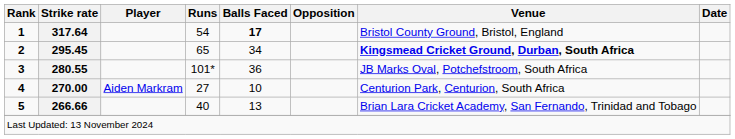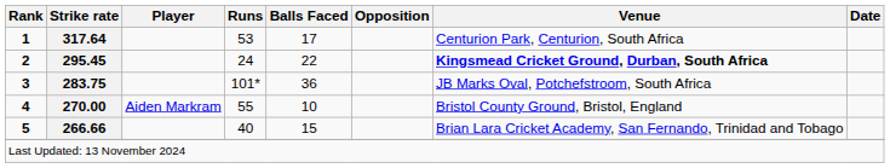1 | Runs: 54 -> 53
1 | Balls Faced: bold -> normal
1 | Venue: Bristol County Ground, Bristol, England -> Centurion Park, Centurion, South Africa
2 | Runs: 65 -> 24
2 | Balls Faced: 34 -> 22
3 | Strike rate: 280.55 -> 283.75
4 | Runs: 27 -> 55
4 | Venue: Centurion Park, Centurion, South Africa -> Bristol County Ground, Bristol, England
5 | Balls Faced: 13 -> 15
